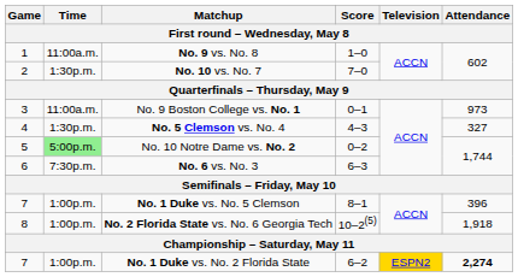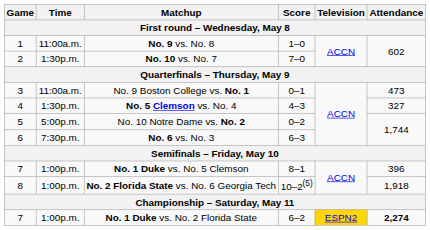No. 9 Boston College vs. No. 1 | Attendance: 973 -> 473
No. 10 Notre Dame vs. No. 2 | Time: lightgreen background -> no background
